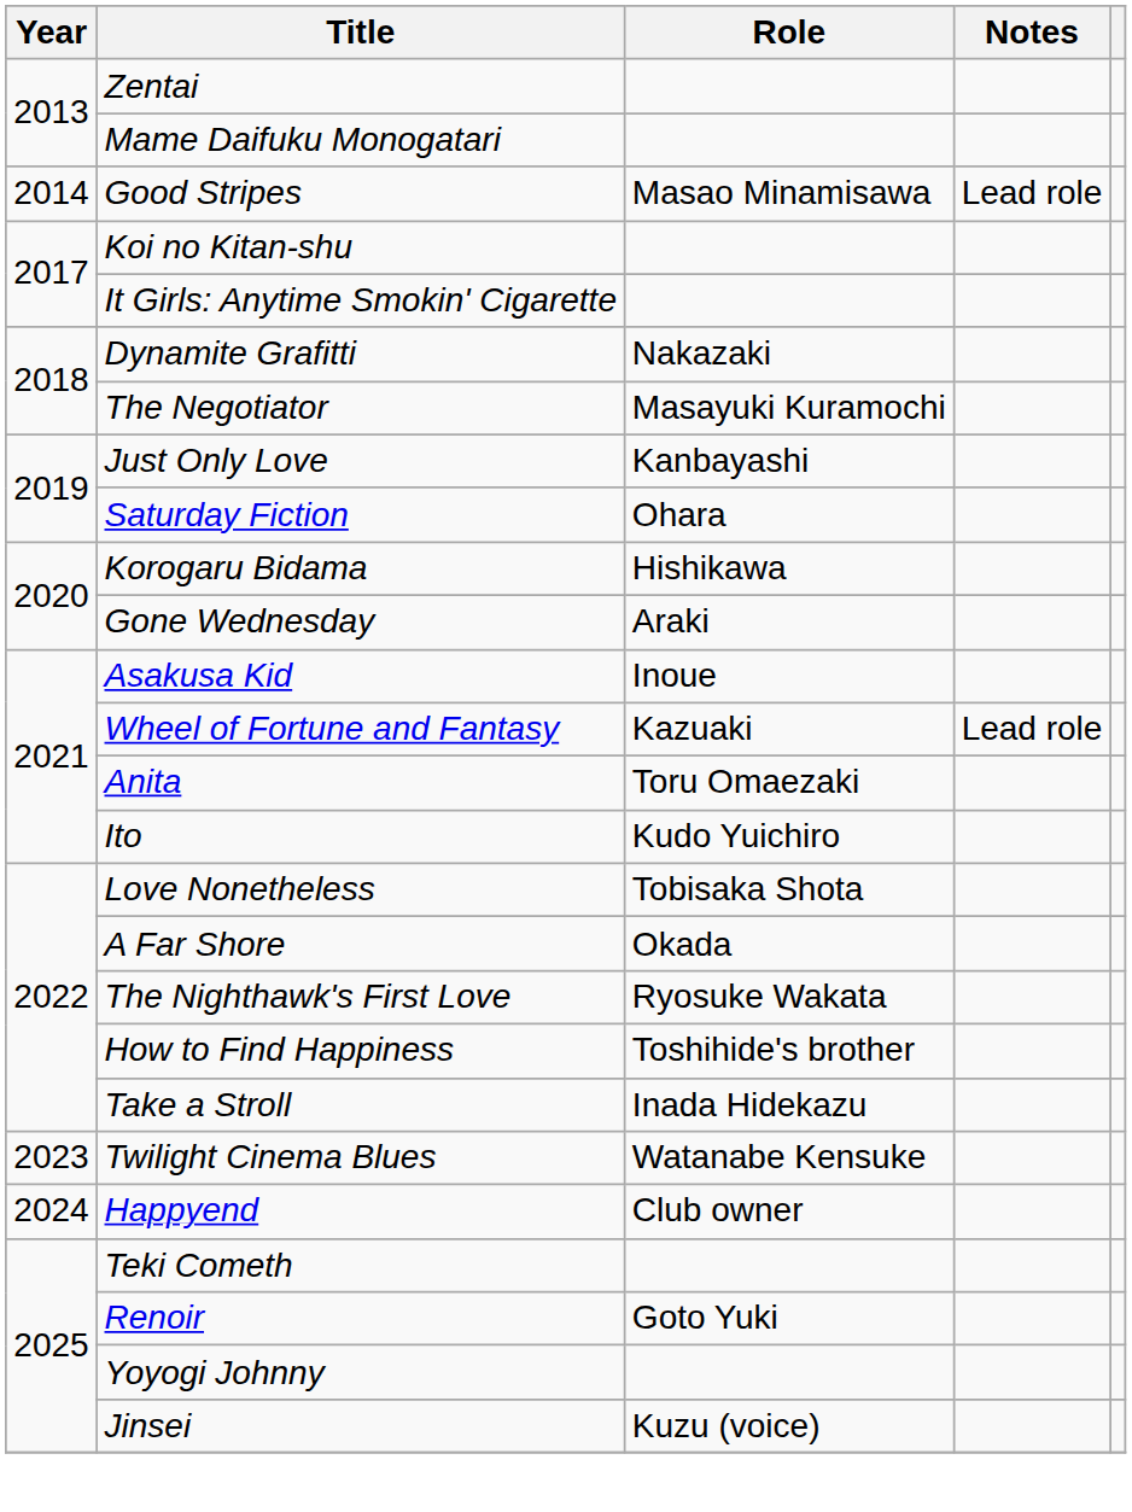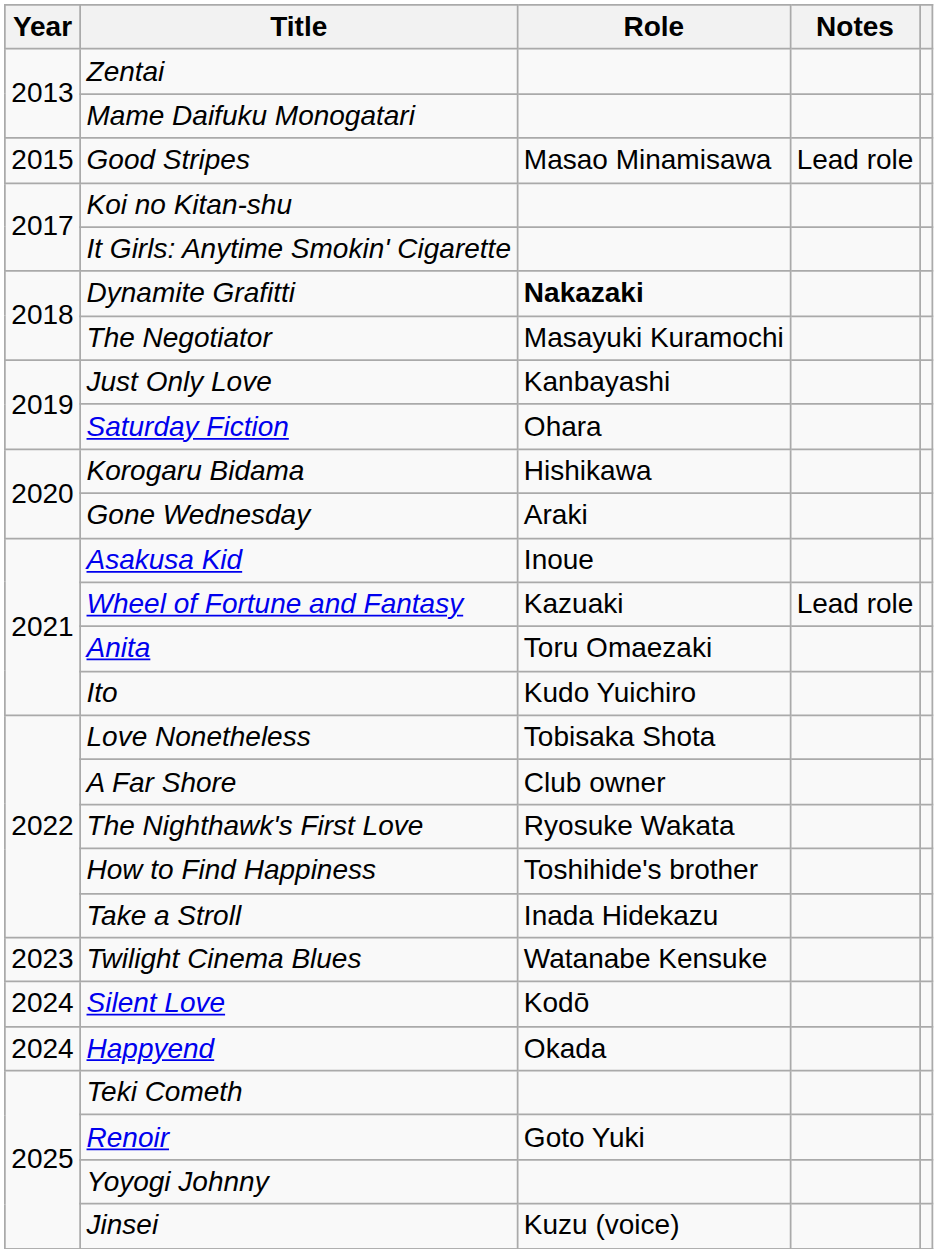Good Stripes | Year: 2014 -> 2015
Dynamite Grafitti | Role: normal -> bold
A Far Shore | Role: Okada -> Club owner
+ row: 2024 | Silent Love | Kodō
Happyend | Role: Club owner -> Okada
